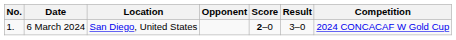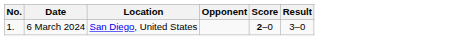- column: Competition | 2024 CONCACAF W Gold Cup
